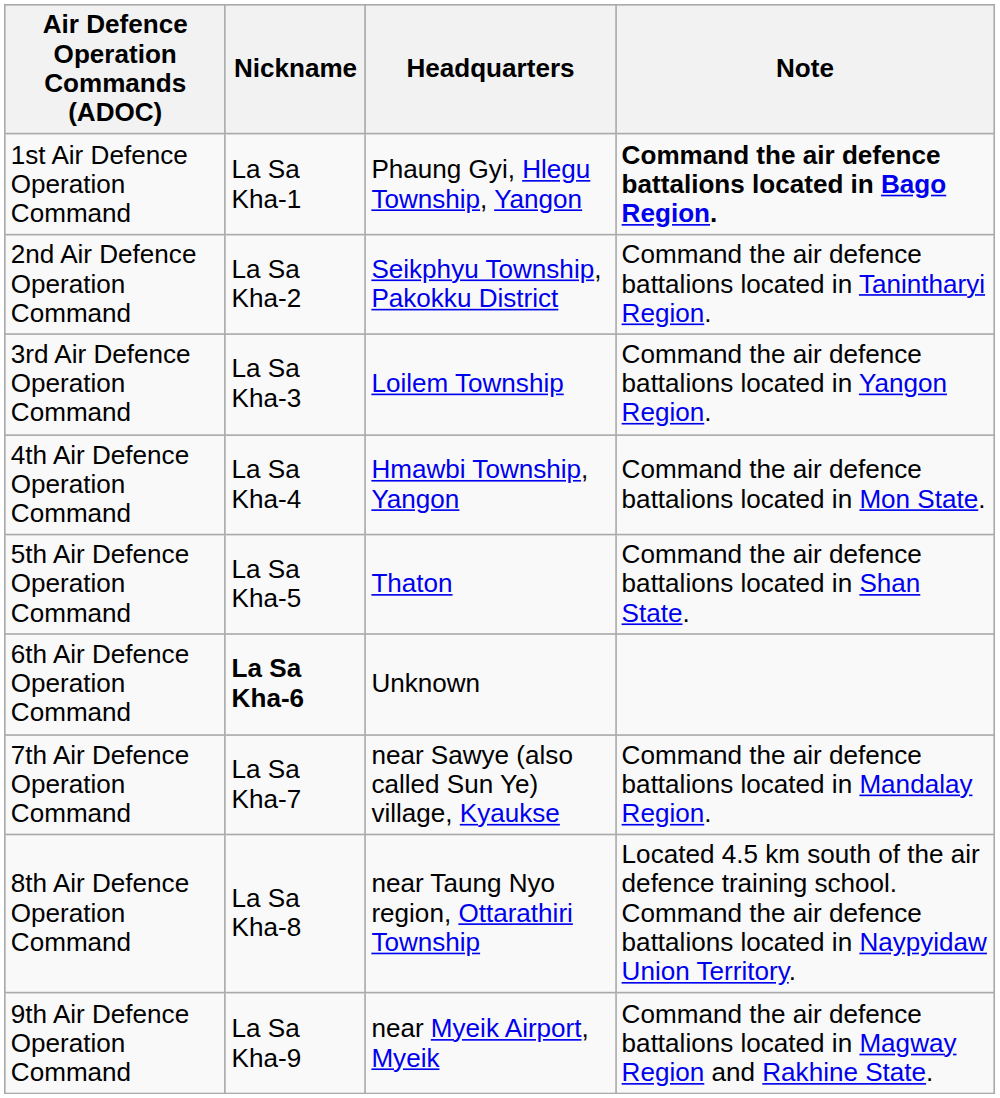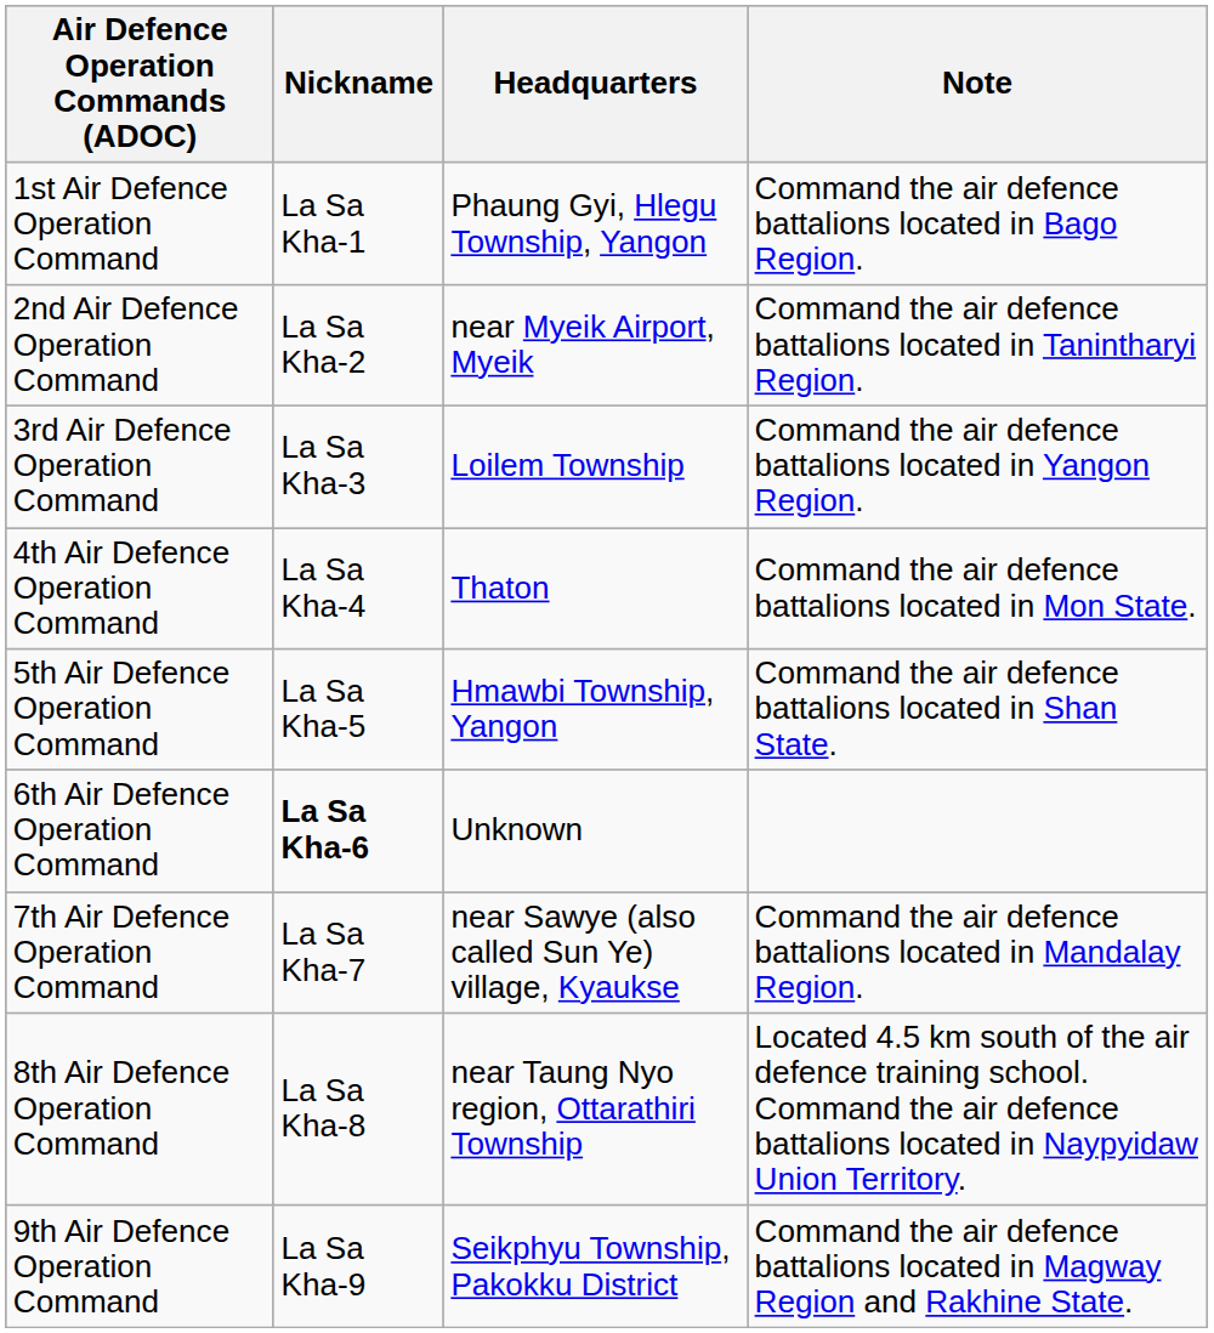1st Air Defence Operation Command | Note: bold -> normal
2nd Air Defence Operation Command | Headquarters: Seikphyu Township, Pakokku District -> near Myeik Airport, Myeik
4th Air Defence Operation Command | Headquarters: Hmawbi Township, Yangon -> Thaton
5th Air Defence Operation Command | Headquarters: Thaton -> Hmawbi Township, Yangon
9th Air Defence Operation Command | Headquarters: near Myeik Airport, Myeik -> Seikphyu Township, Pakokku District
